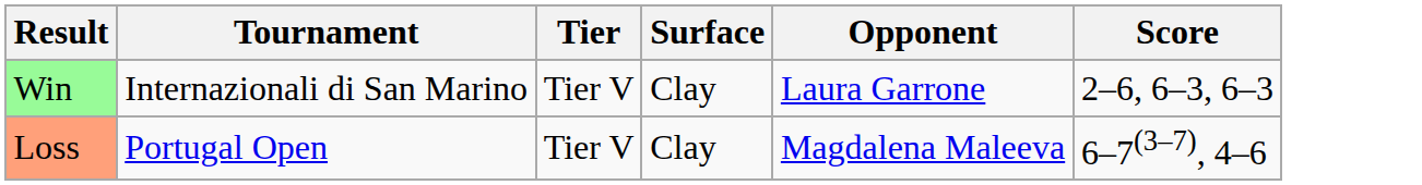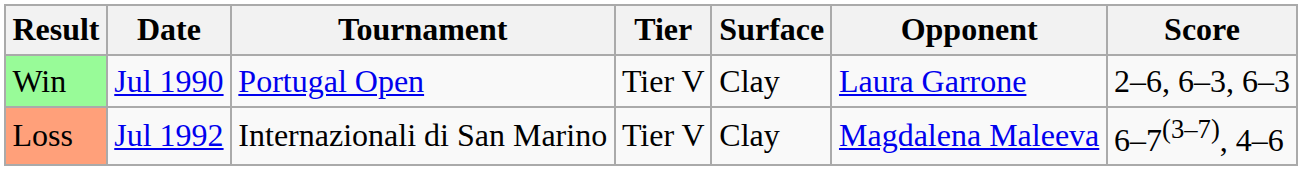+ column: Date | Jul 1990 | Jul 1992
Win | Tournament: Internazionali di San Marino -> Portugal Open
Loss | Tournament: Portugal Open -> Internazionali di San Marino
